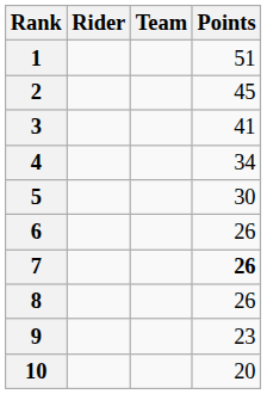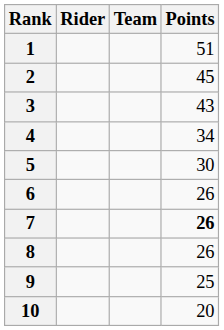3 | Points: 41 -> 43
9 | Points: 23 -> 25
